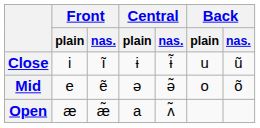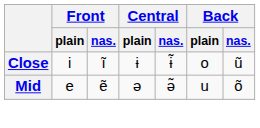Close | Back / plain: u -> o
Mid | Back / plain: o -> u
- row: Open | æ | æ̃ | a | ʌ̃
